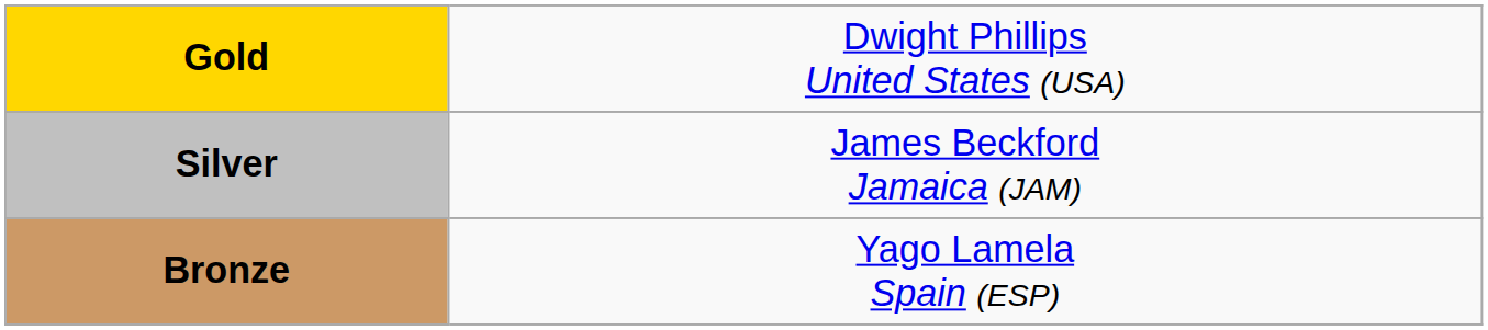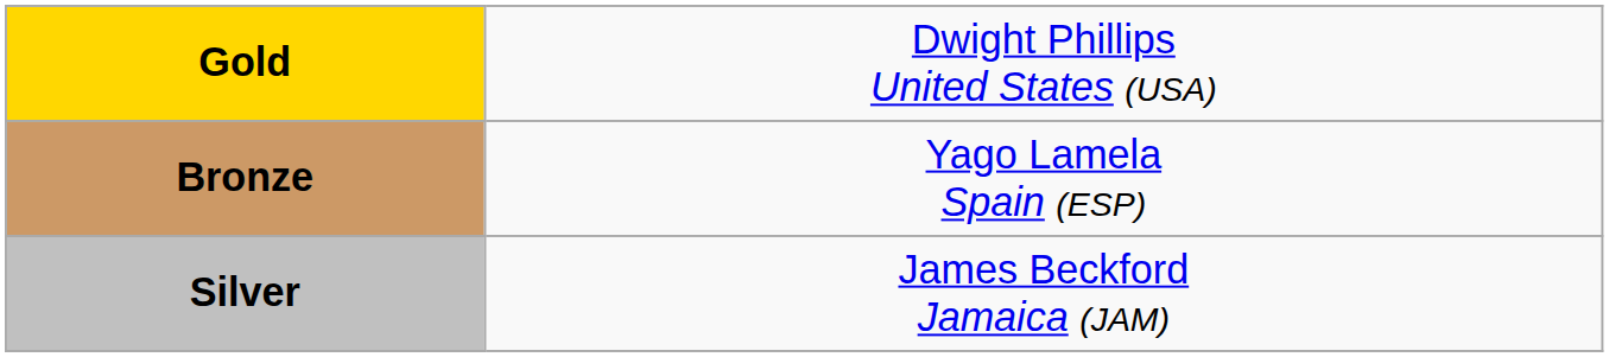rows swapped: Silver <-> Bronze
